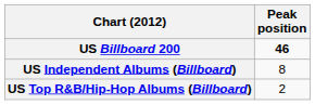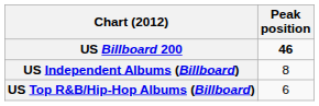US Top R&B/Hip-Hop Albums (Billboard) | Peak position: 2 -> 6
